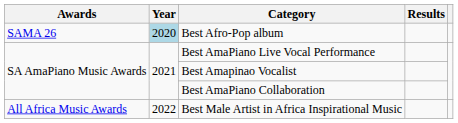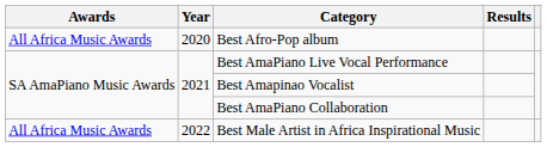Best Afro-Pop album | Awards: SAMA 26 -> All Africa Music Awards
Best Afro-Pop album | Year: lightblue background -> no background
